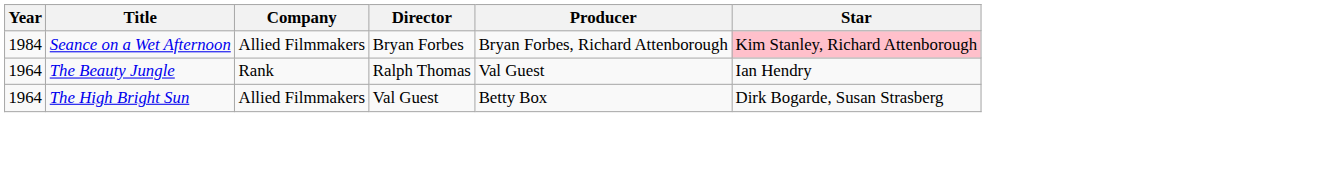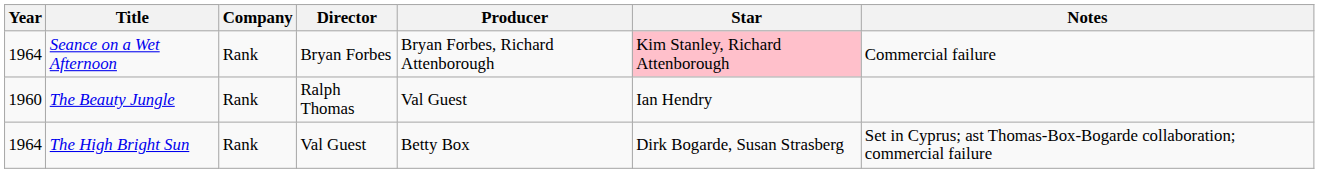+ column: Notes | Commercial failure | Set in Cyprus; ast Thomas-Box-Bogarde collaboration; commercial failure
Seance on a Wet Afternoon | Year: 1984 -> 1964
Seance on a Wet Afternoon | Company: Allied Filmmakers -> Rank
The Beauty Jungle | Year: 1964 -> 1960
The High Bright Sun | Company: Allied Filmmakers -> Rank
